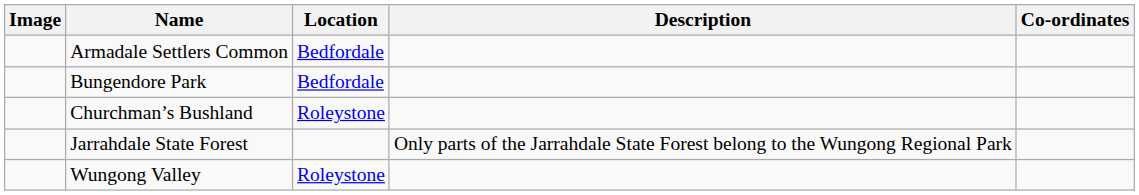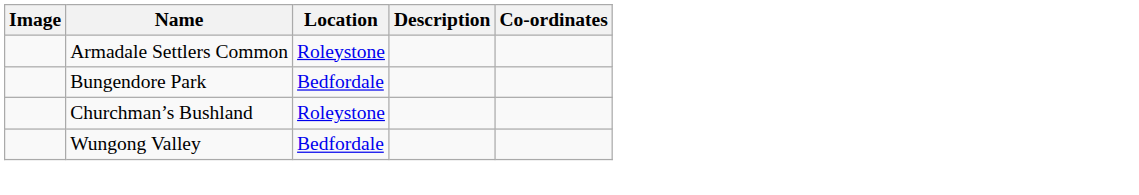Armadale Settlers Common | Location: Bedfordale -> Roleystone
- row: Jarrahdale State Forest | Only parts of the Jarrahdale State Forest belong to the Wungong Regional Park
Wungong Valley | Location: Roleystone -> Bedfordale
